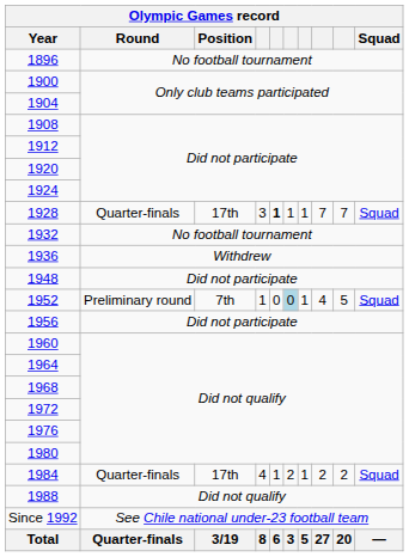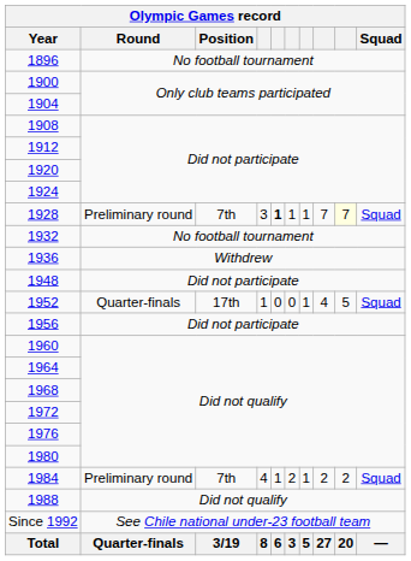1928 | Round: Quarter-finals -> Preliminary round
1928 | Position: 17th -> 7th
1928 | column 9: no background -> lightyellow background
1952 | Round: Preliminary round -> Quarter-finals
1952 | Position: 7th -> 17th
1952 | column 6: lightblue background -> no background
1984 | Round: Quarter-finals -> Preliminary round
1984 | Position: 17th -> 7th
